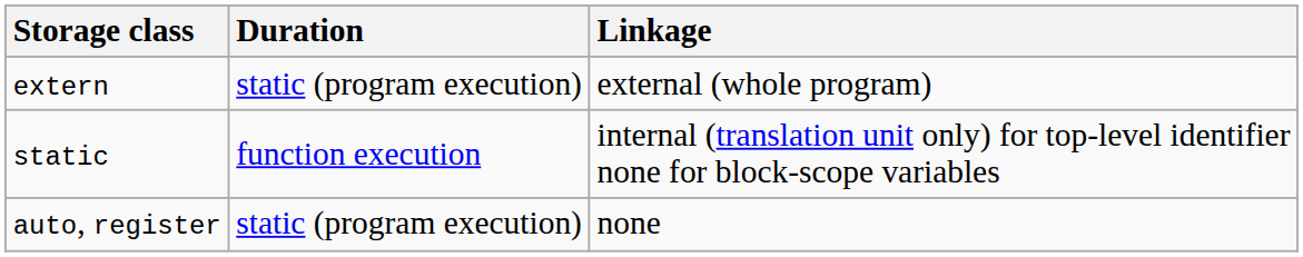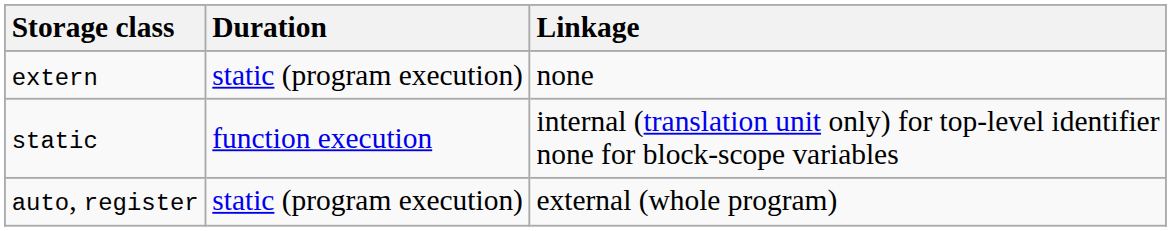extern | Linkage: external (whole program) -> none
auto, register | Linkage: none -> external (whole program)
